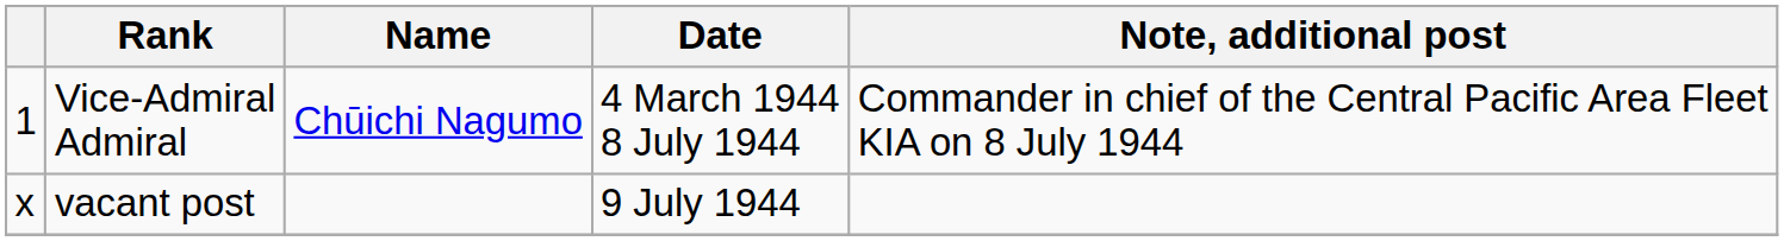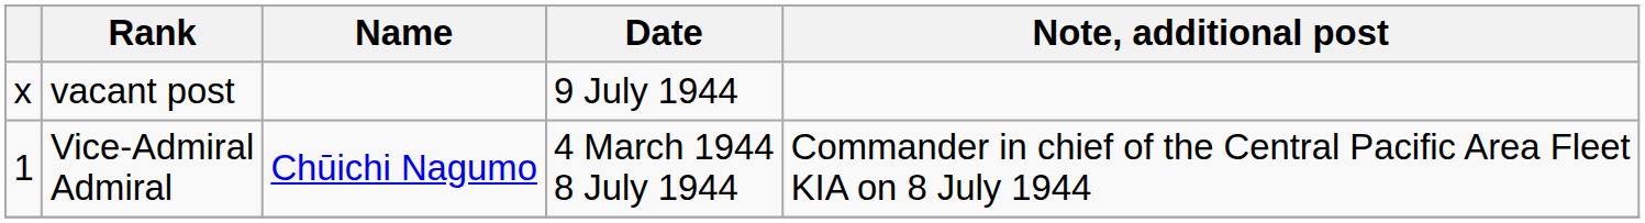rows swapped: Vice-Admiral Admiral <-> vacant post
